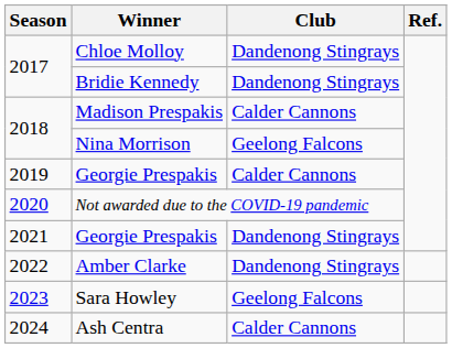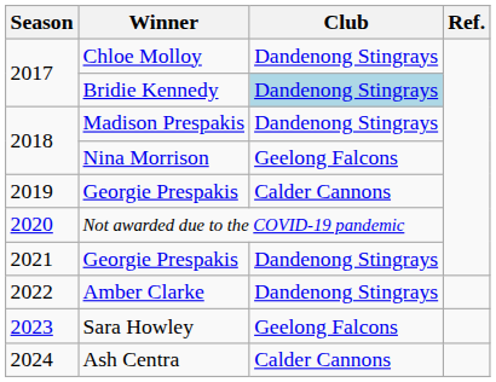Bridie Kennedy | Club: no background -> lightblue background
Madison Prespakis | Club: Calder Cannons -> Dandenong Stingrays
